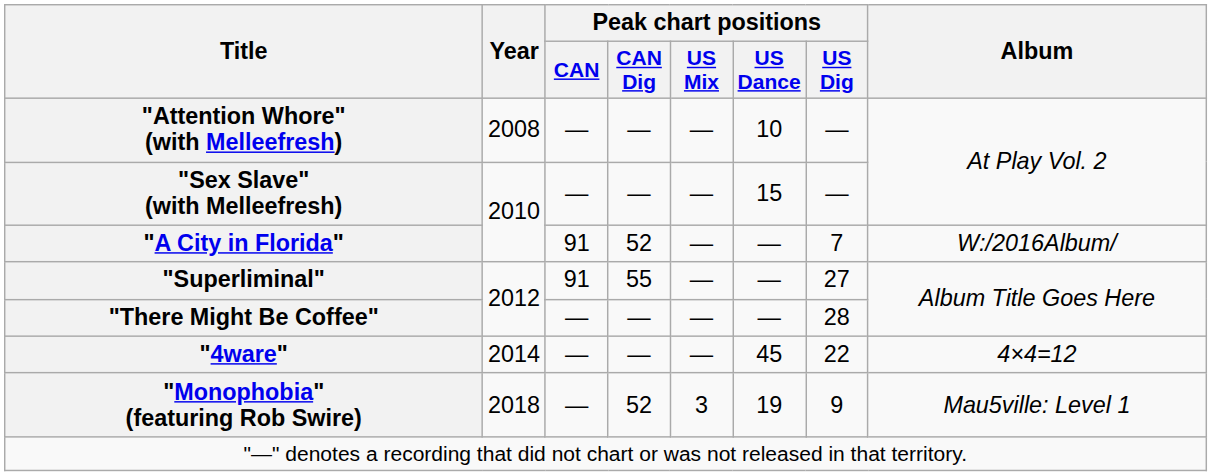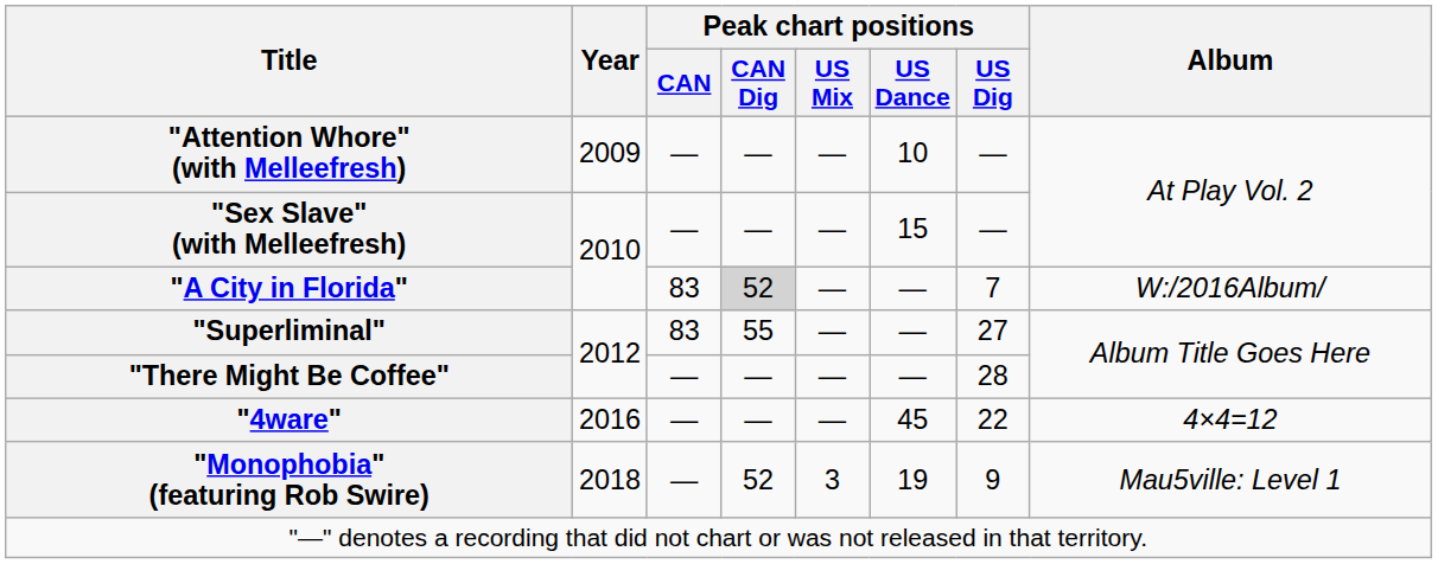"Attention Whore" (with Melleefresh) | Year: 2008 -> 2009
"A City in Florida" | Peak chart positions / CAN: 91 -> 83
"A City in Florida" | Peak chart positions / CAN Dig: no background -> lightgrey background
"Superliminal" | Peak chart positions / CAN: 91 -> 83
"4ware" | Year: 2014 -> 2016
